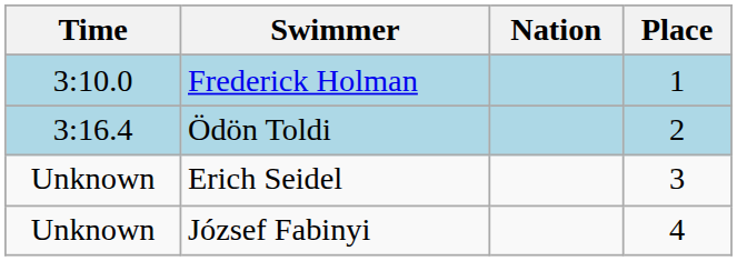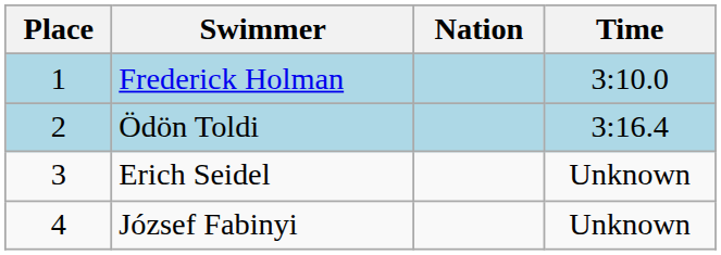columns swapped: Place <-> Time
